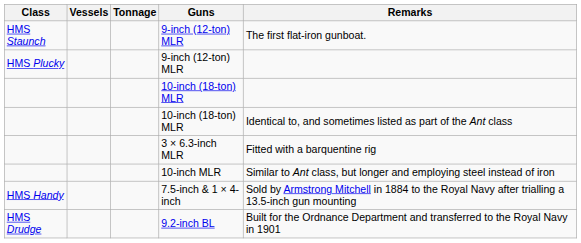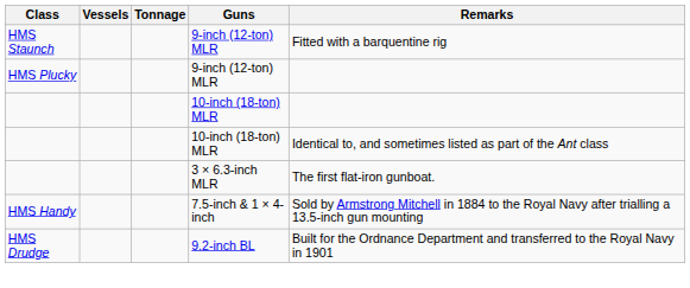HMS Staunch / 9-inch (12-ton) MLR | Remarks: The first flat-iron gunboat. -> Fitted with a barquentine rig
3 × 6.3-inch MLR | Remarks: Fitted with a barquentine rig -> The first flat-iron gunboat.
- row: 10-inch MLR | Similar to Ant class, but longer and employing steel instead of iron
